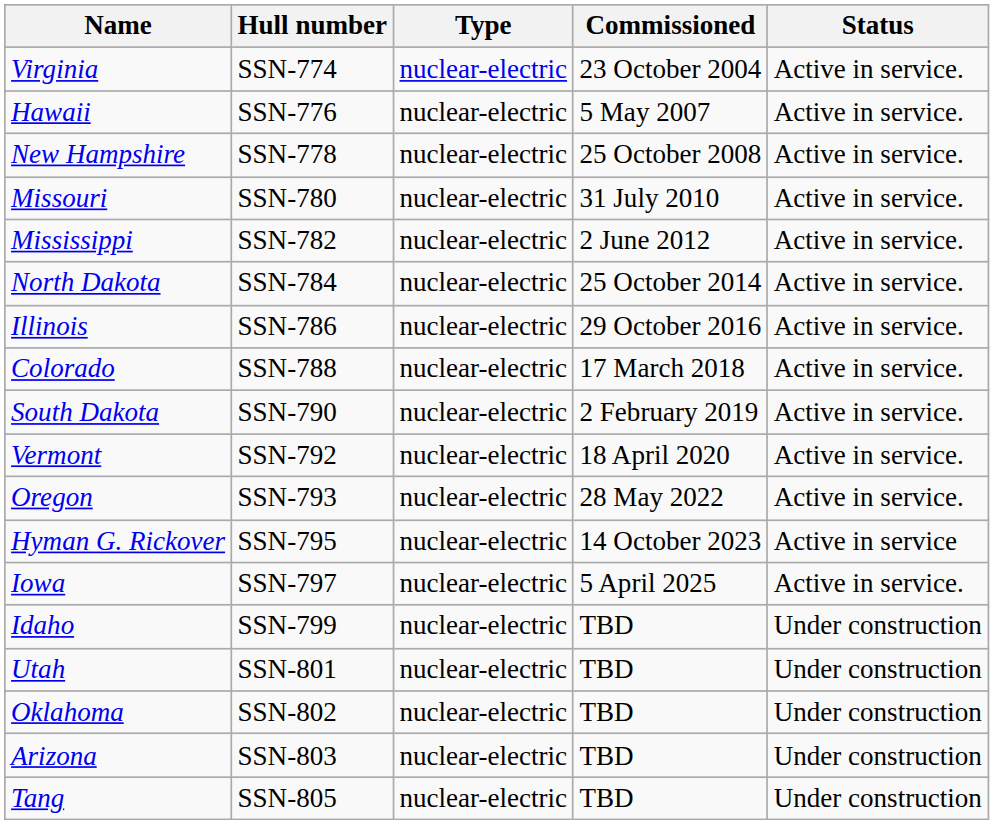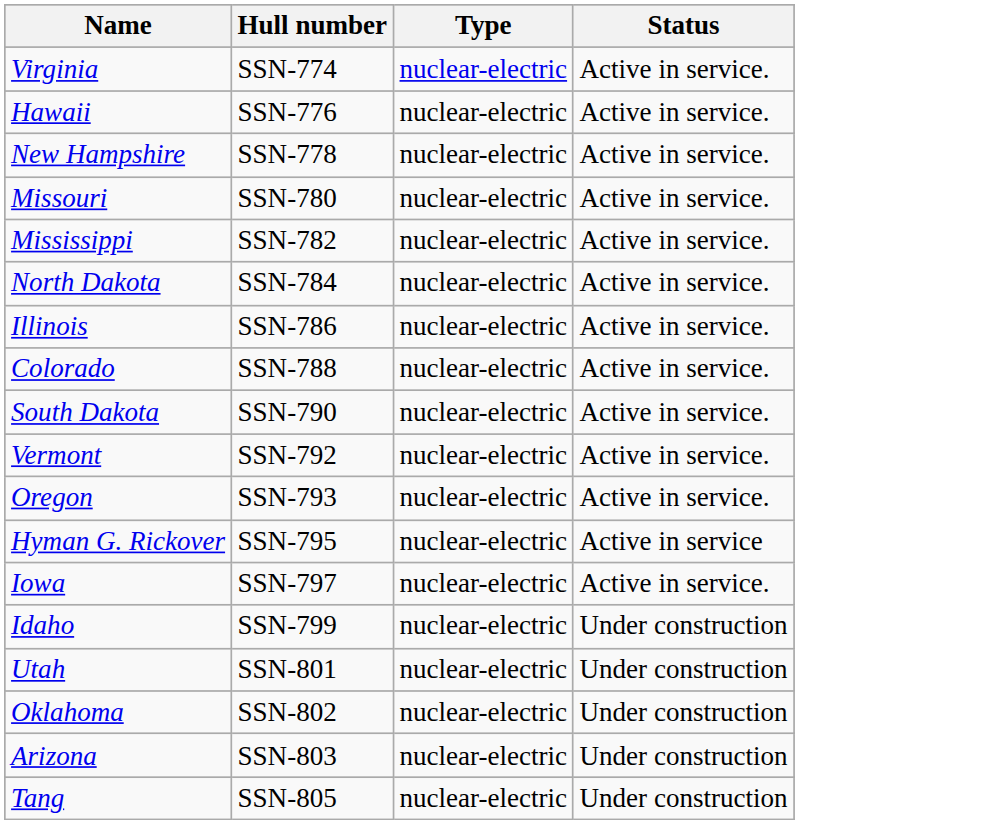- column: Commissioned | 23 October 2004 | 5 May 2007 | 25 October 2008 | 31 July 2010 | 2 June 2012 | 25 October 2014 | 29 October 2016 | 17 March 2018 | 2 February 2019 | 18 April 2020 | 28 May 2022 | 14 October 2023 | 5 April 2025 | TBD | TBD | TBD | TBD | TBD
